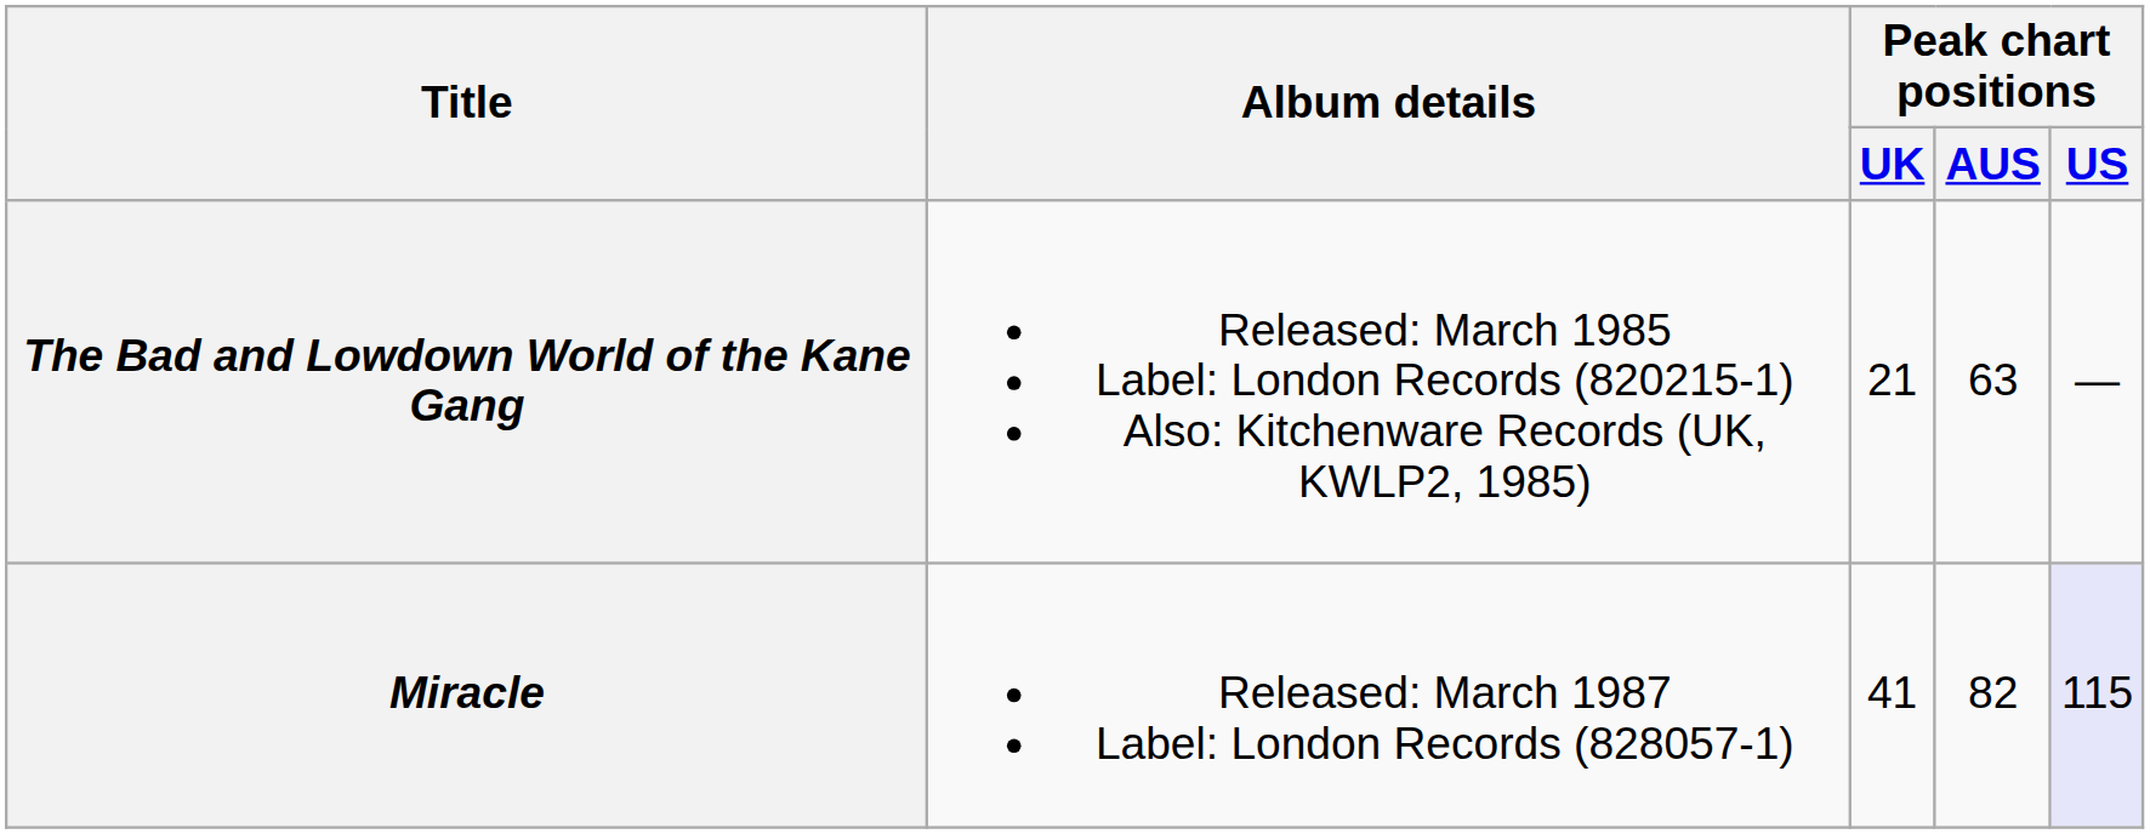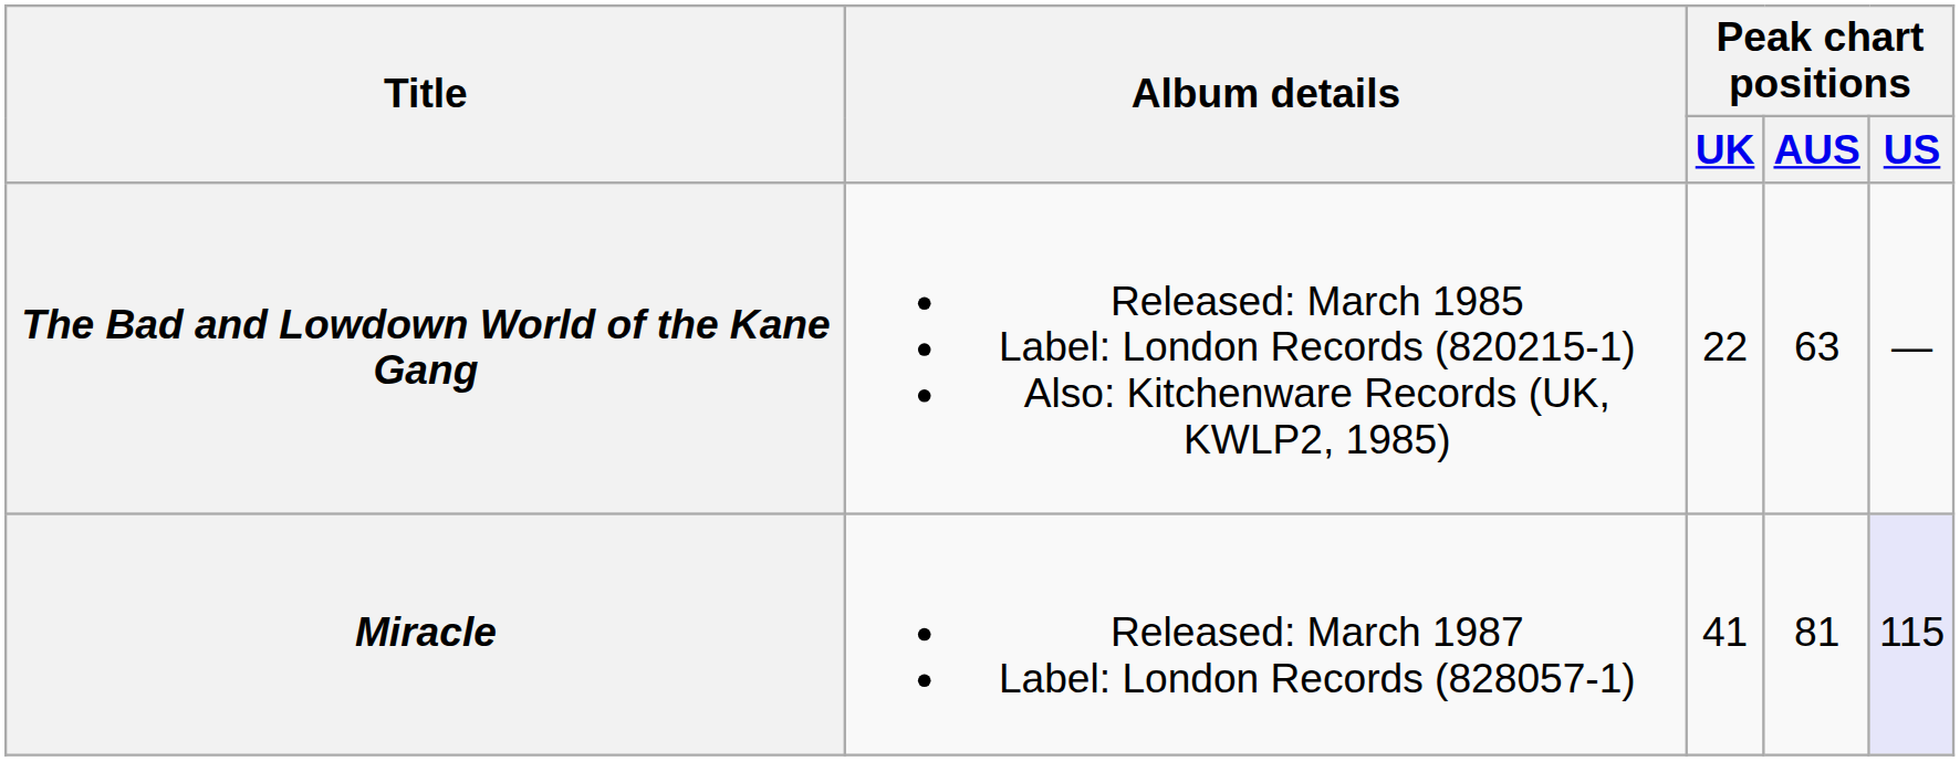The Bad and Lowdown World of the Kane Gang | Peak chart positions / UK: 21 -> 22
Miracle | Peak chart positions / AUS: 82 -> 81
